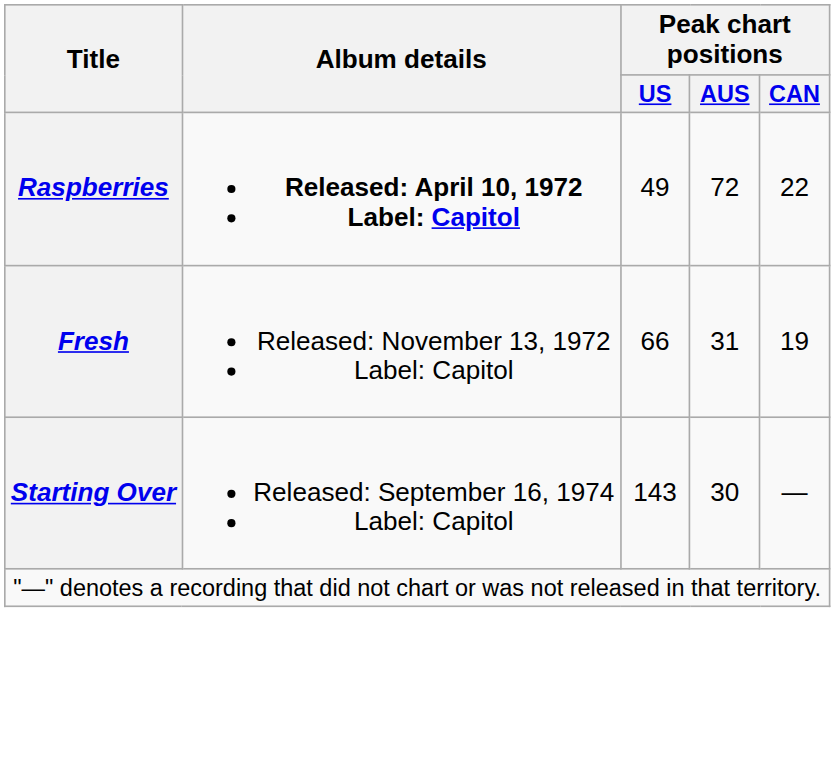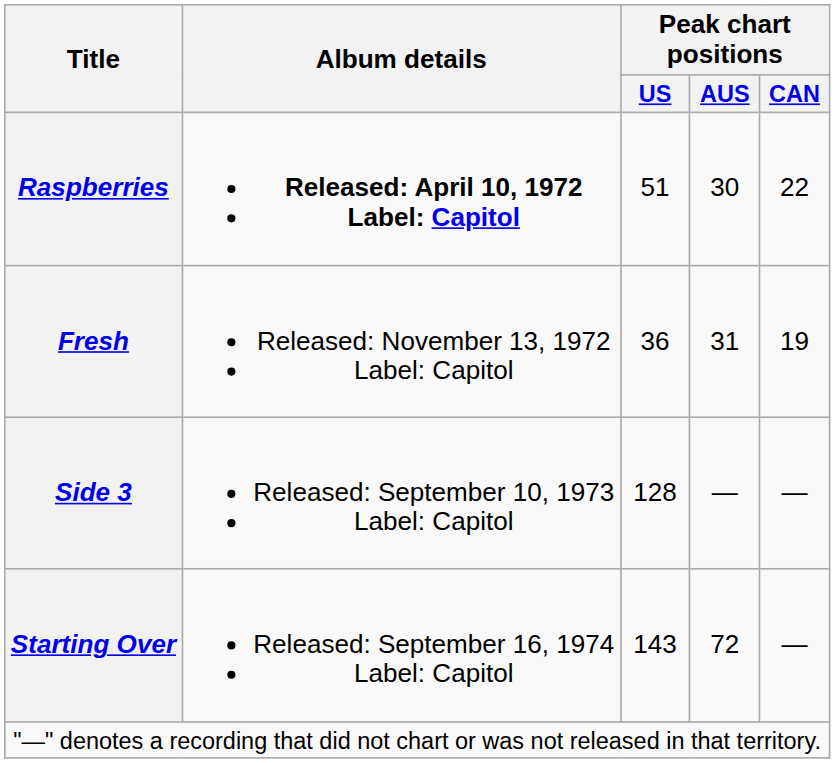Raspberries | Peak chart positions / US: 49 -> 51
Raspberries | Peak chart positions / AUS: 72 -> 30
Fresh | Peak chart positions / US: 66 -> 36
+ row: Side 3 | Released: September 10, 1973 Label: Capitol | 128 | — | —
Starting Over | Peak chart positions / AUS: 30 -> 72
